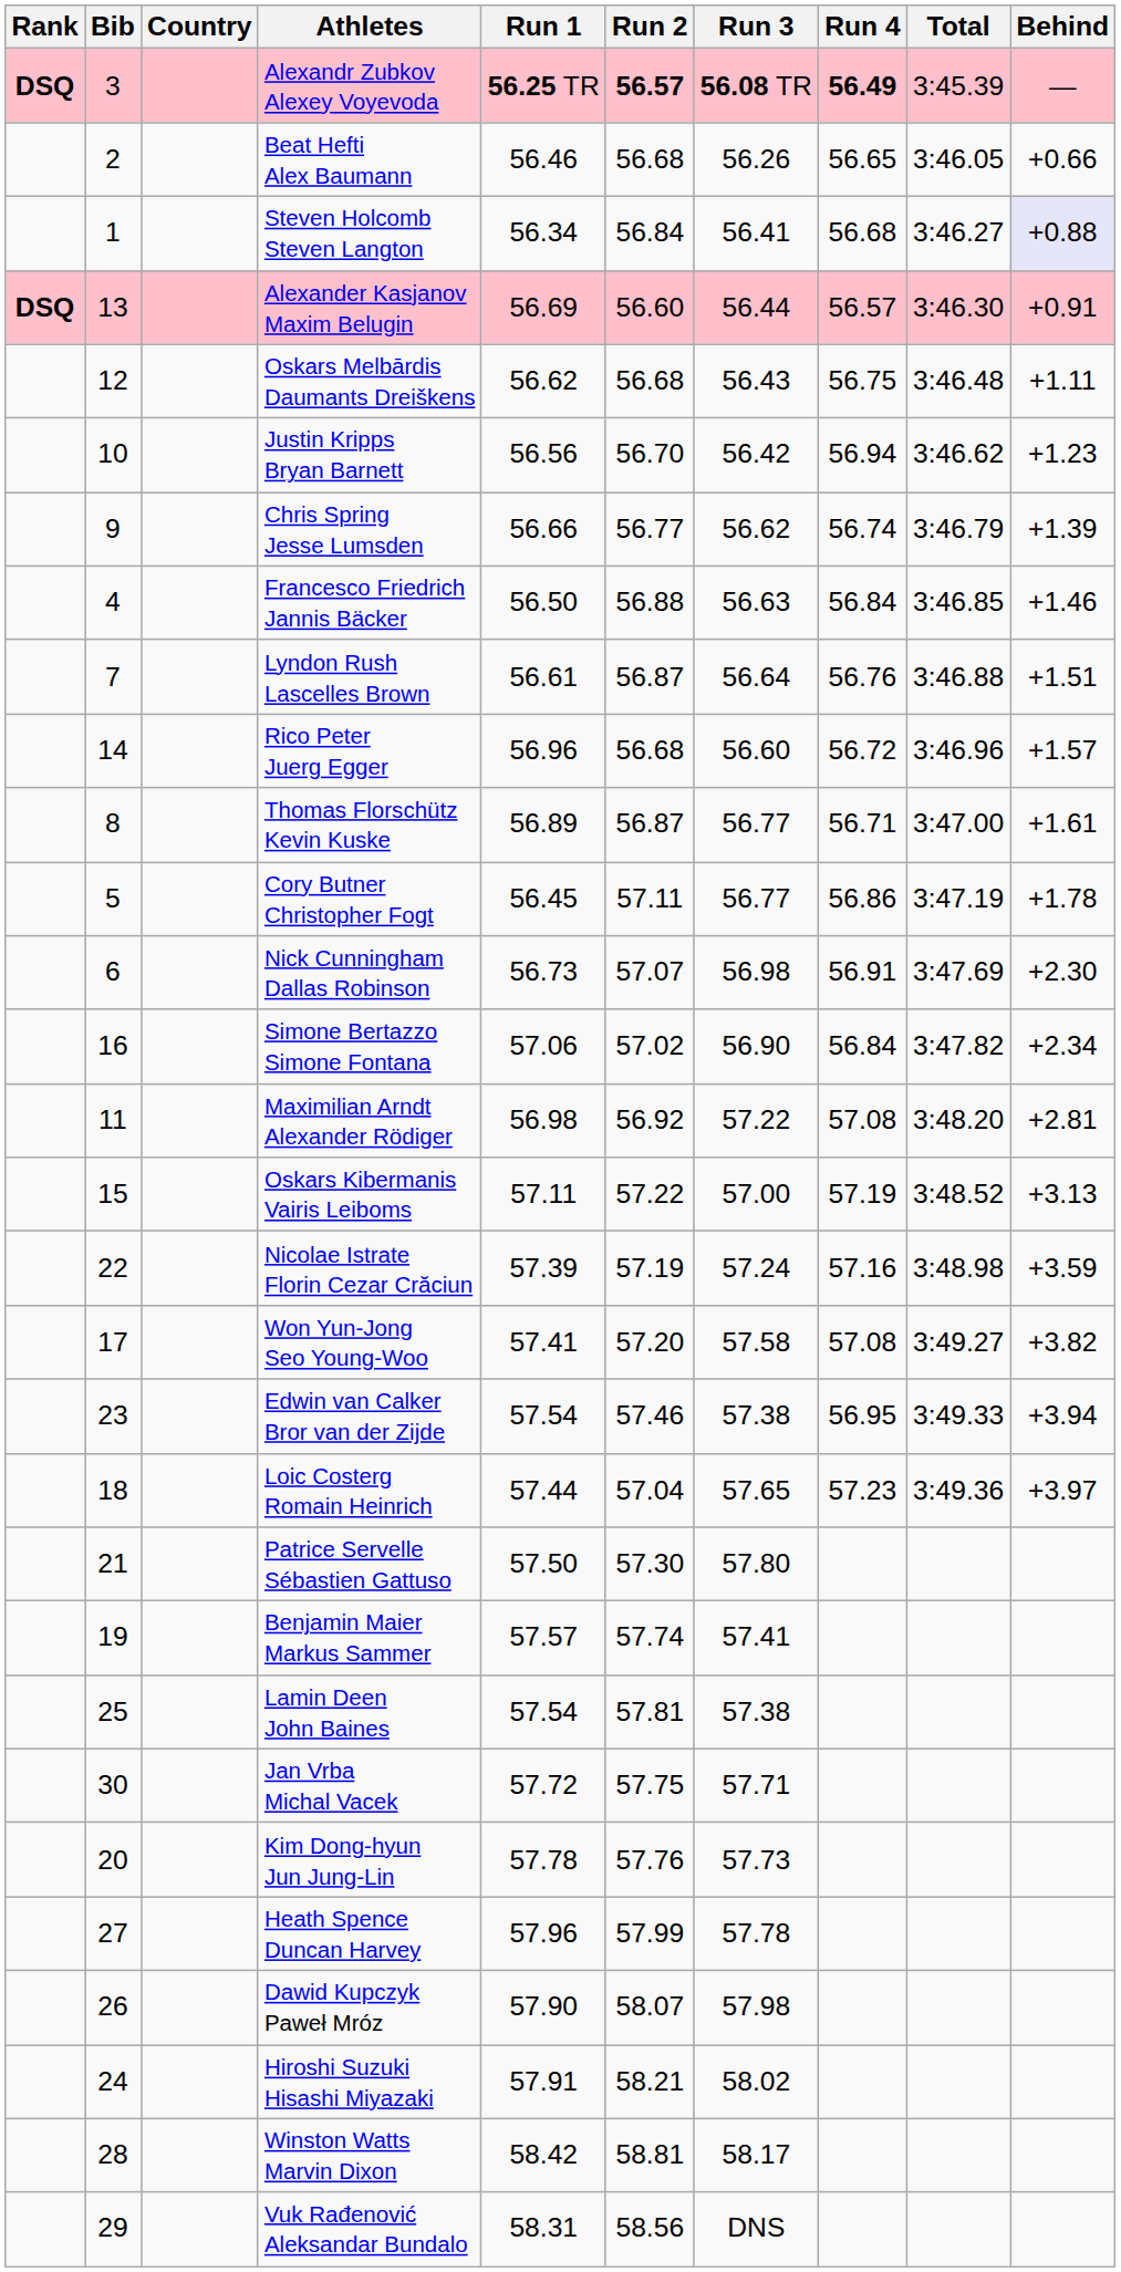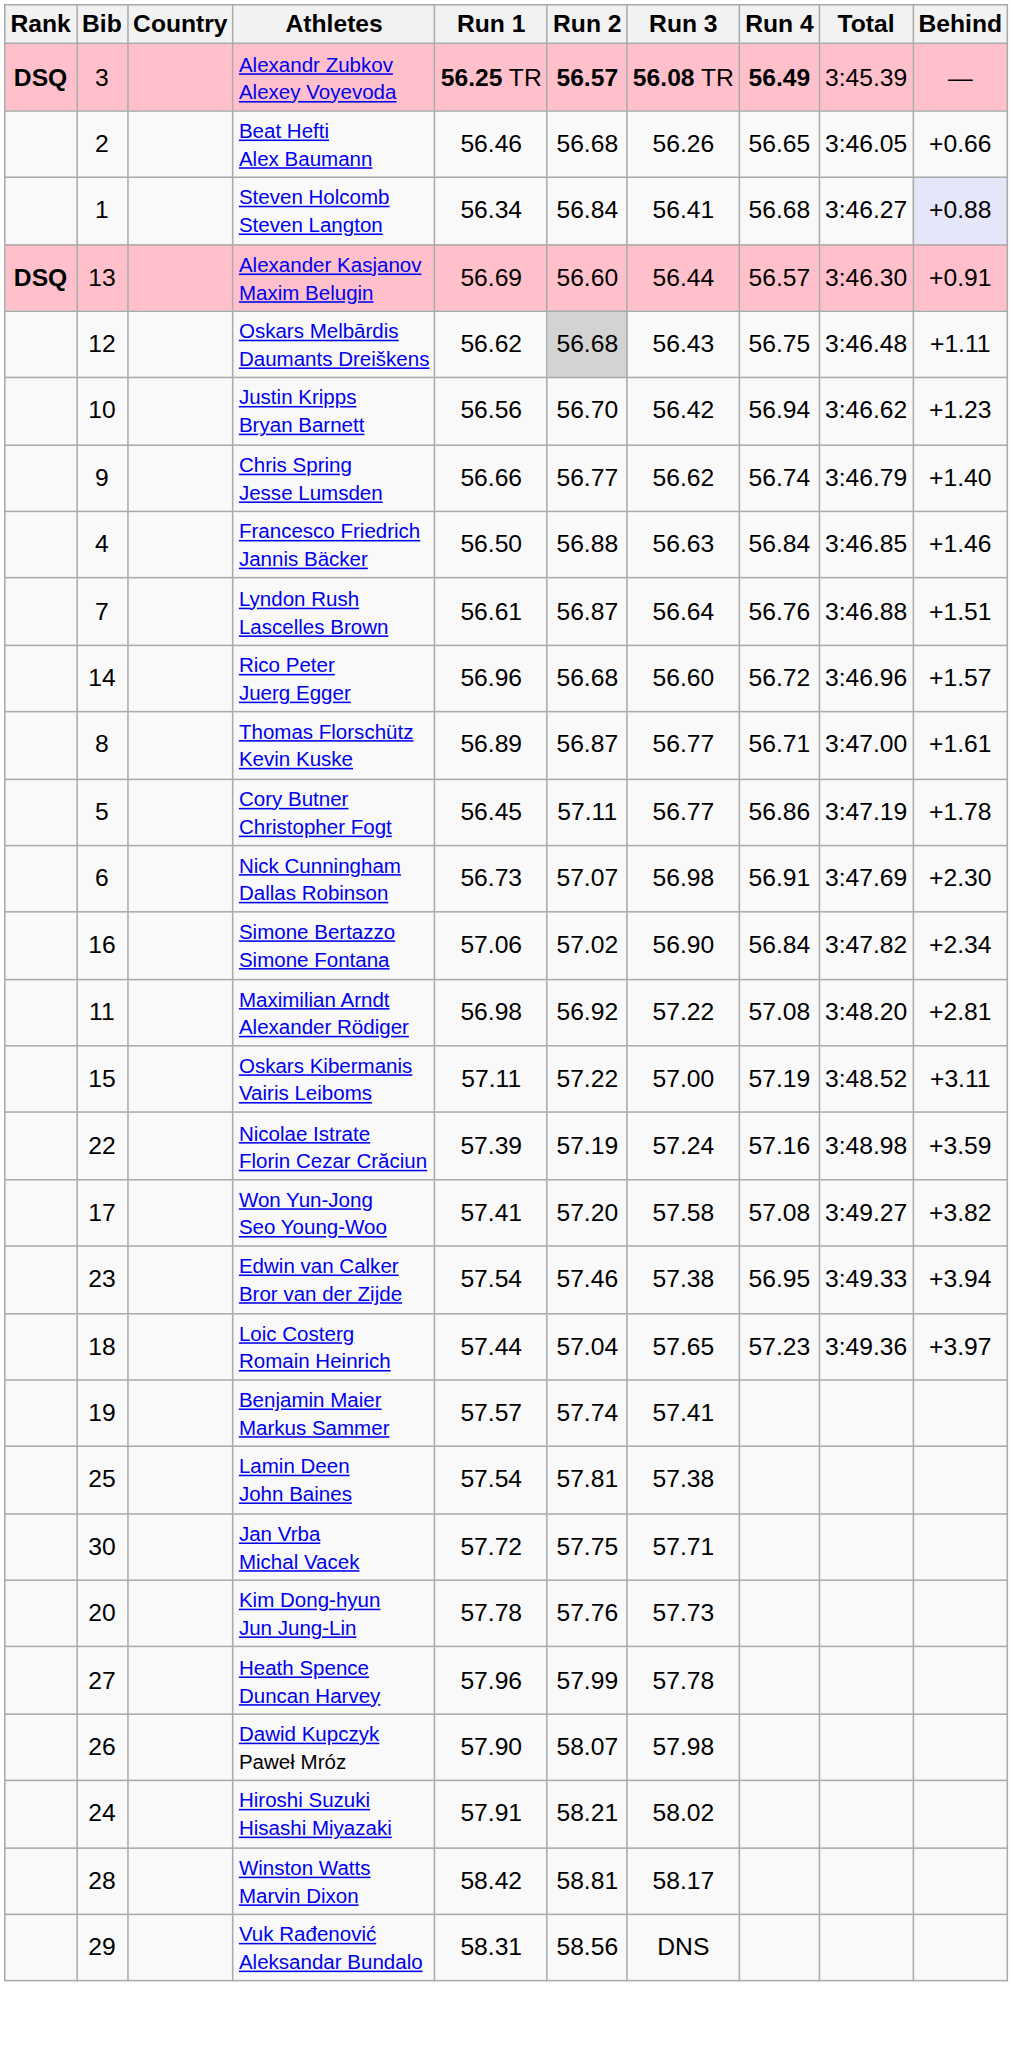Oskars Melbārdis Daumants Dreiškens | Run 2: no background -> lightgrey background
Chris Spring Jesse Lumsden | Behind: +1.39 -> +1.40
Oskars Kibermanis Vairis Leiboms | Behind: +3.13 -> +3.11
- row: 21 | Patrice Servelle Sébastien Gattuso | 57.50 | 57.30 | 57.80
